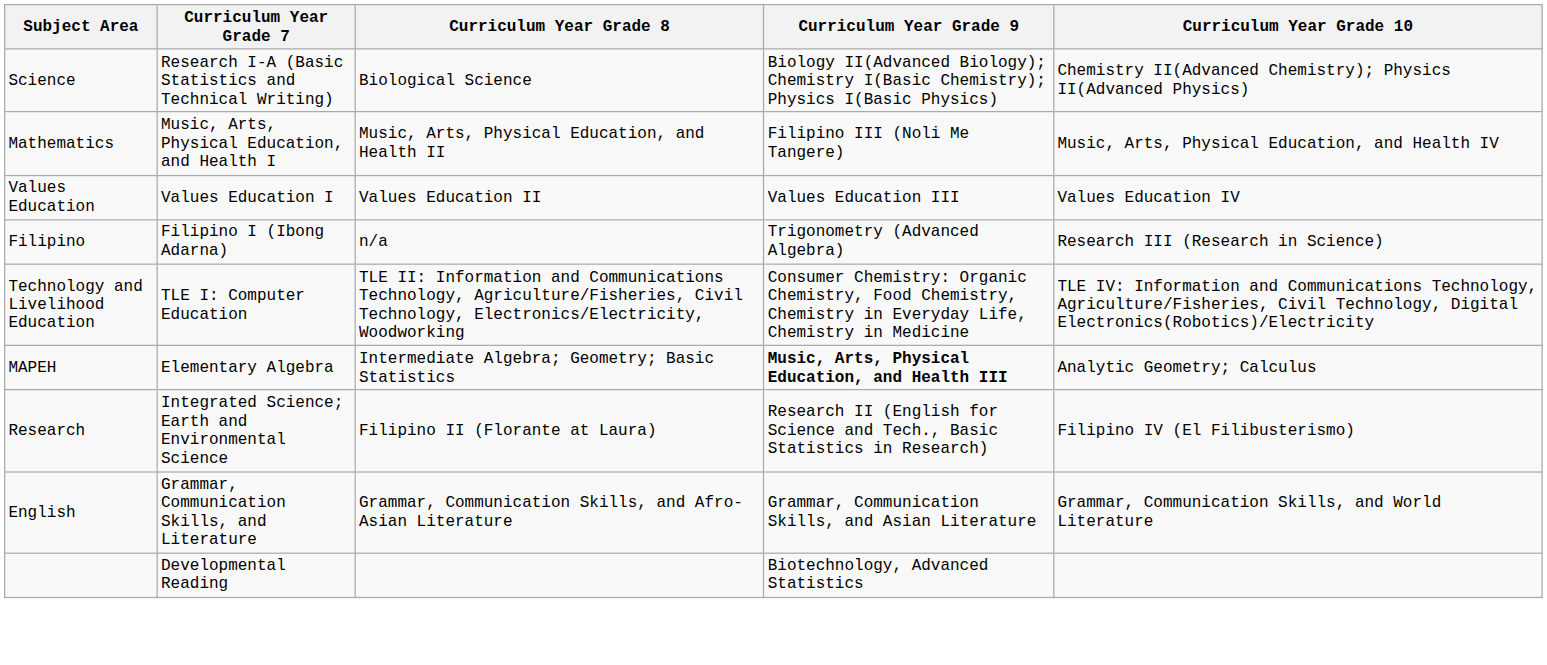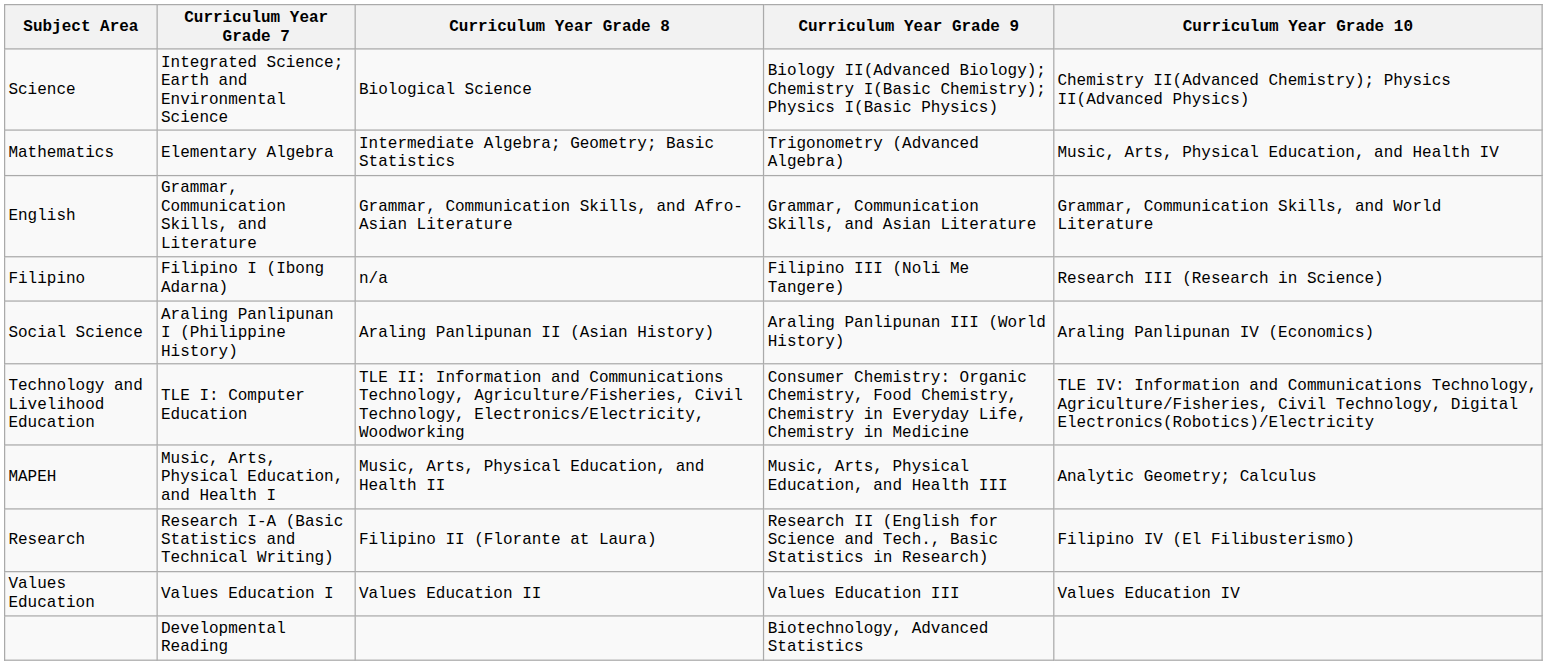Science | Curriculum Year Grade 7: Research I-A (Basic Statistics and Technical Writing) -> Integrated Science; Earth and Environmental Science
Mathematics | Curriculum Year Grade 7: Music, Arts, Physical Education, and Health I -> Elementary Algebra
Mathematics | Curriculum Year Grade 8: Music, Arts, Physical Education, and Health II -> Intermediate Algebra; Geometry; Basic Statistics
Mathematics | Curriculum Year Grade 9: Filipino III (Noli Me Tangere) -> Trigonometry (Advanced Algebra)
rows swapped: English <-> Values Education
Filipino | Curriculum Year Grade 9: Trigonometry (Advanced Algebra) -> Filipino III (Noli Me Tangere)
+ row: Social Science | Araling Panlipunan I (Philippine History) | Araling Panlipunan II (Asian History) | Araling Panlipunan III (World History) | Araling Panlipunan IV (Economics)
MAPEH | Curriculum Year Grade 7: Elementary Algebra -> Music, Arts, Physical Education, and Health I
MAPEH | Curriculum Year Grade 8: Intermediate Algebra; Geometry; Basic Statistics -> Music, Arts, Physical Education, and Health II
MAPEH | Curriculum Year Grade 9: bold -> normal
Research | Curriculum Year Grade 7: Integrated Science; Earth and Environmental Science -> Research I-A (Basic Statistics and Technical Writing)
